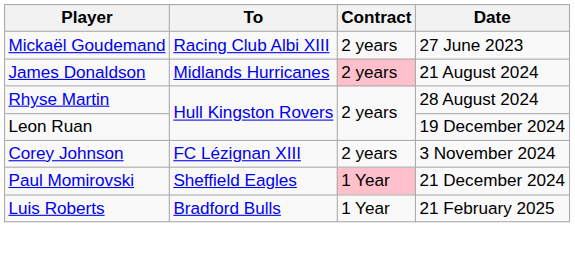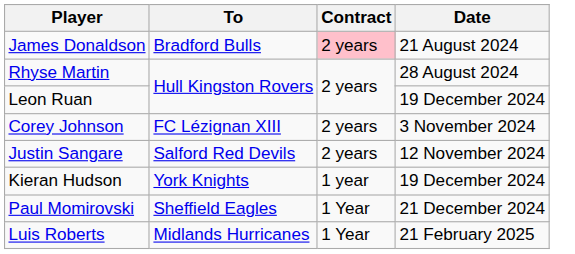- row: Mickaël Goudemand | Racing Club Albi XIII | 2 years | 27 June 2023
James Donaldson | To: Midlands Hurricanes -> Bradford Bulls
+ row: Justin Sangare | Salford Red Devils | 2 years | 12 November 2024
+ row: Kieran Hudson | York Knights | 1 year | 19 December 2024
Paul Momirovski | Contract: pink background -> no background
Luis Roberts | To: Bradford Bulls -> Midlands Hurricanes
